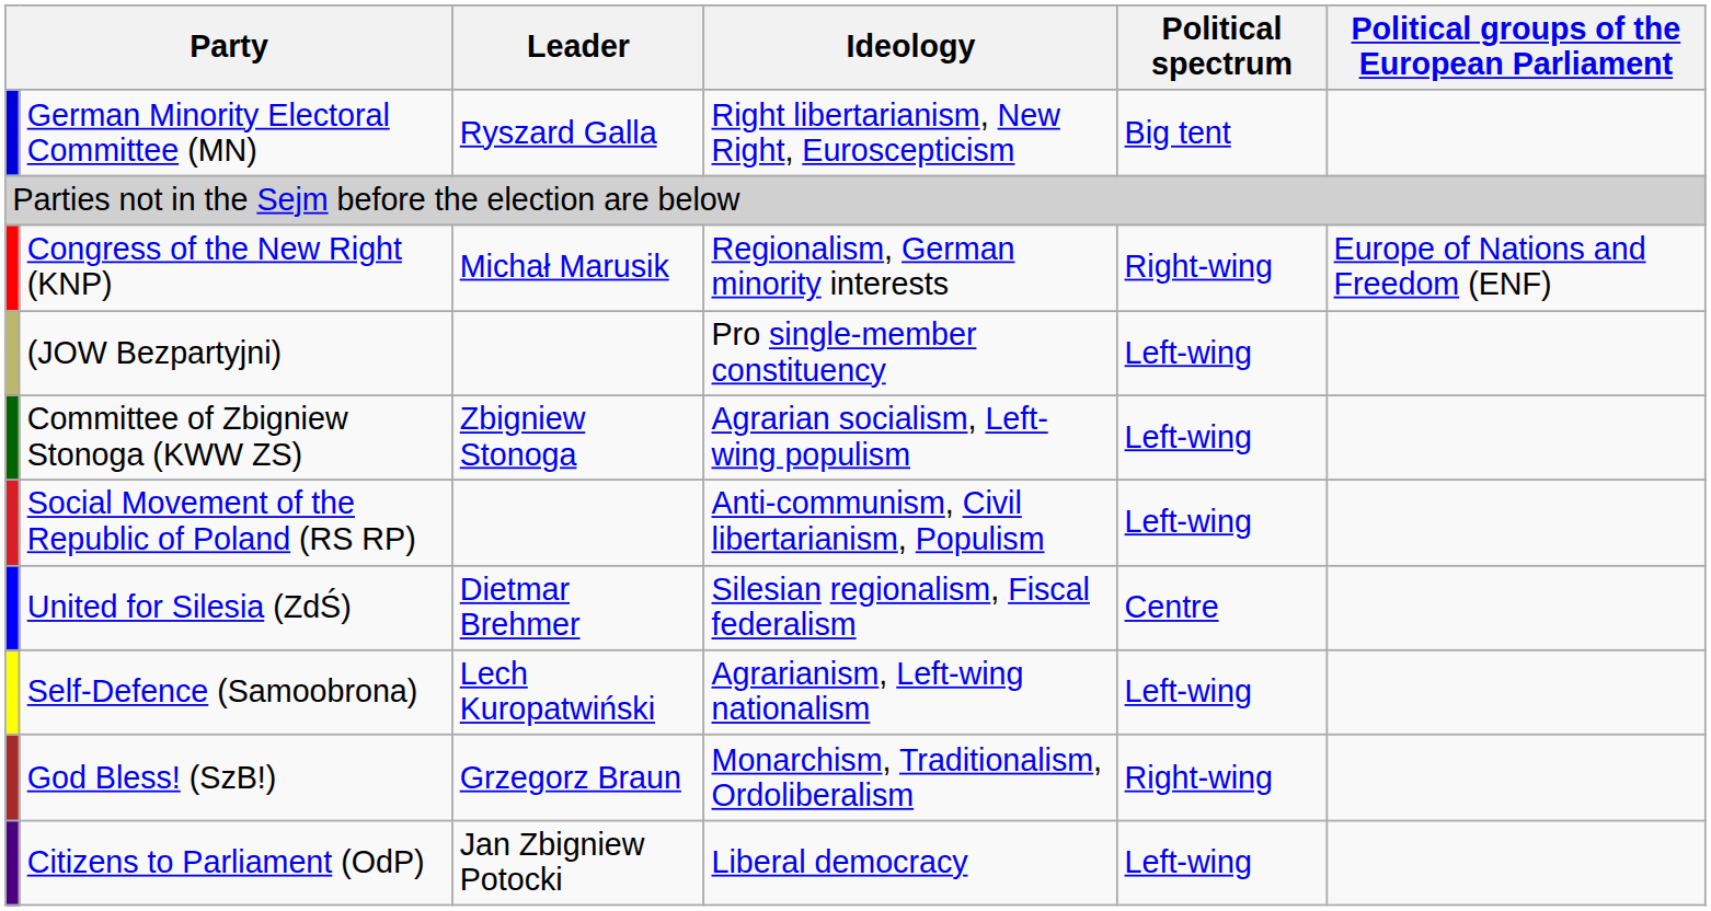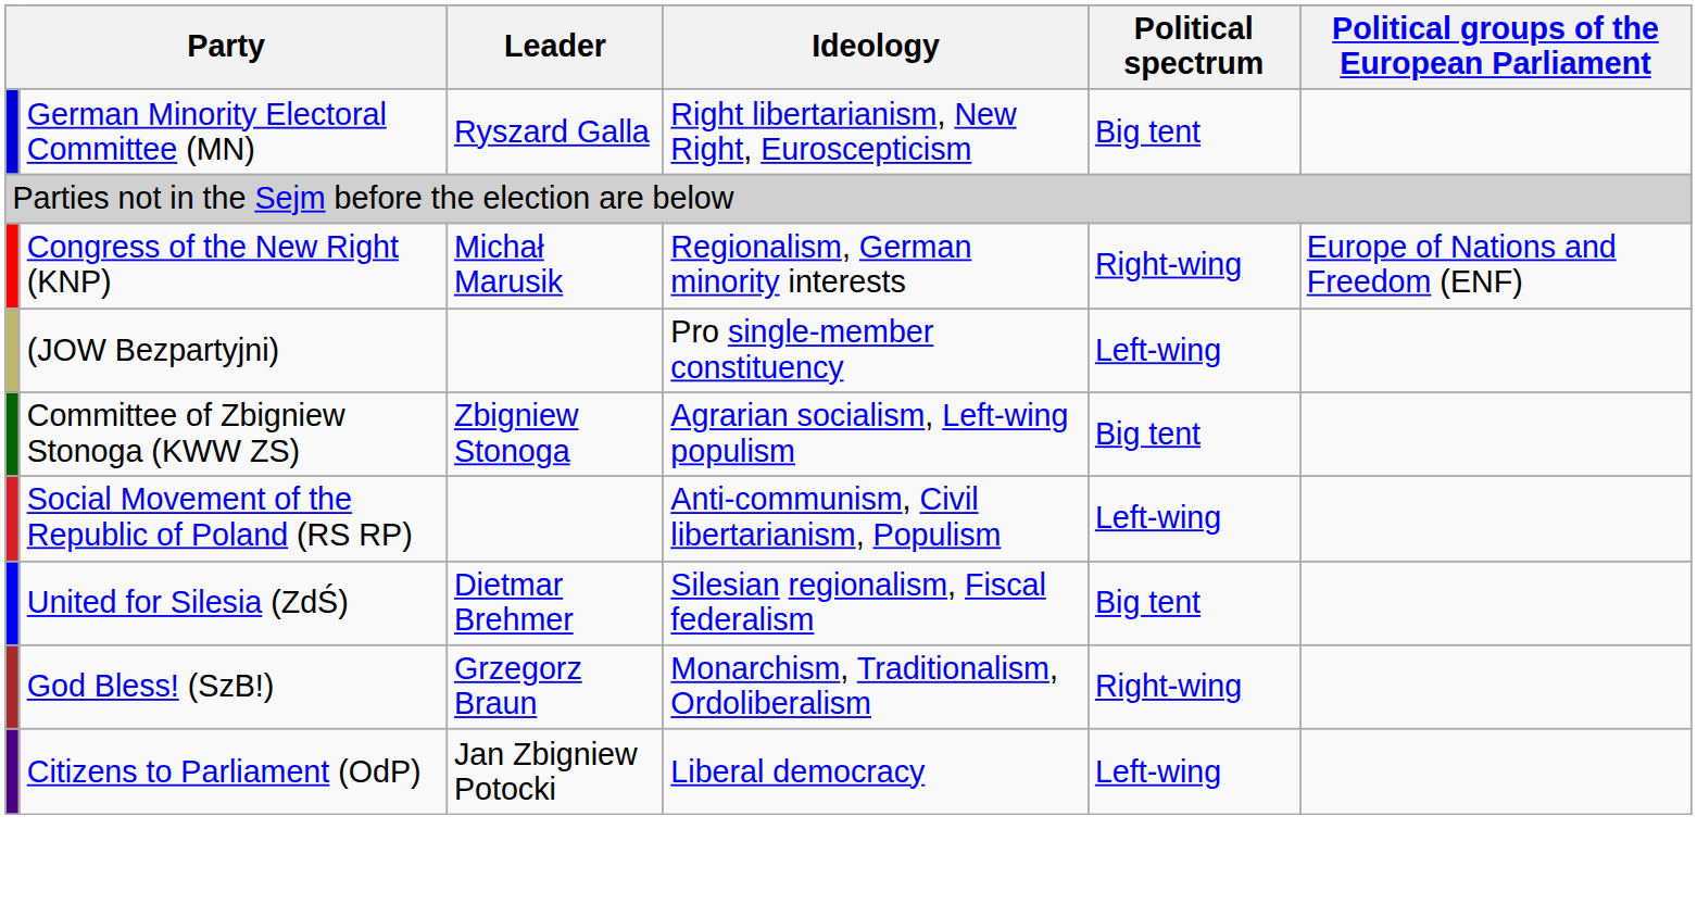Committee of Zbigniew Stonoga (KWW ZS) | Political spectrum: Left-wing -> Big tent
United for Silesia (ZdŚ) | Political spectrum: Centre -> Big tent
- row: Self-Defence (Samoobrona) | Lech Kuropatwiński | Agrarianism, Left-wing nationalism | Left-wing
